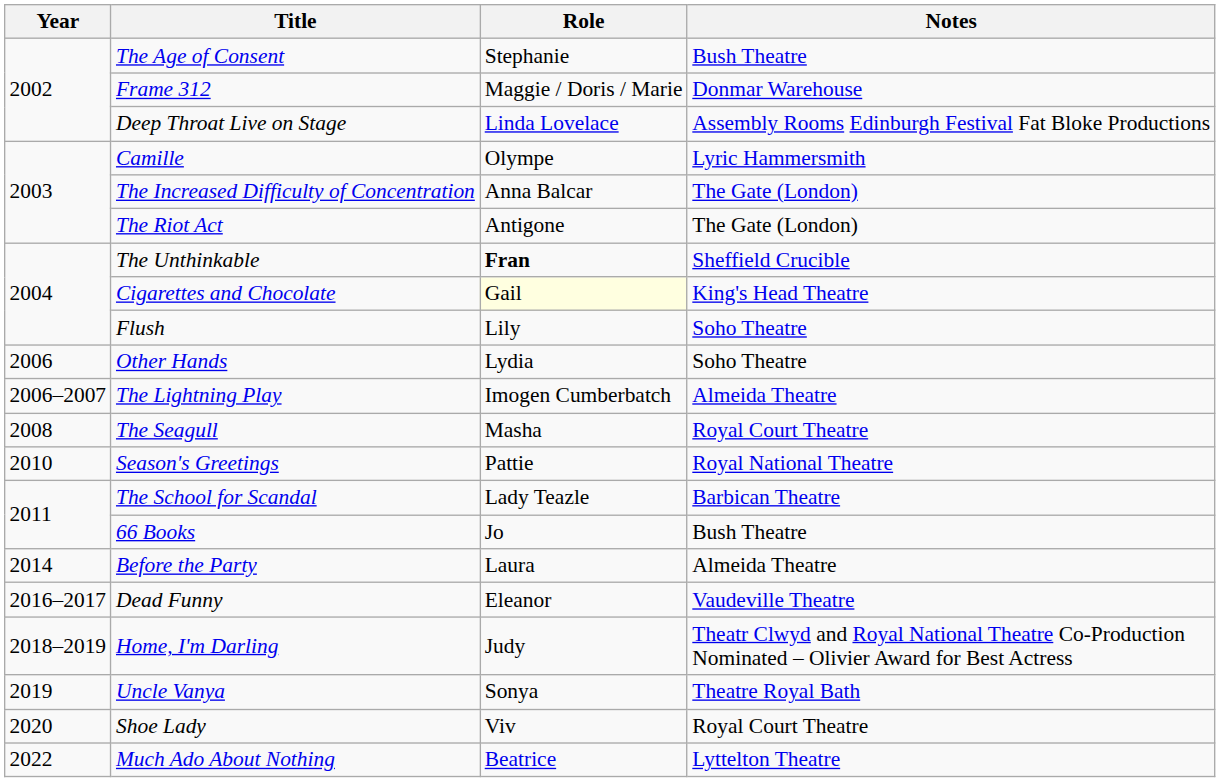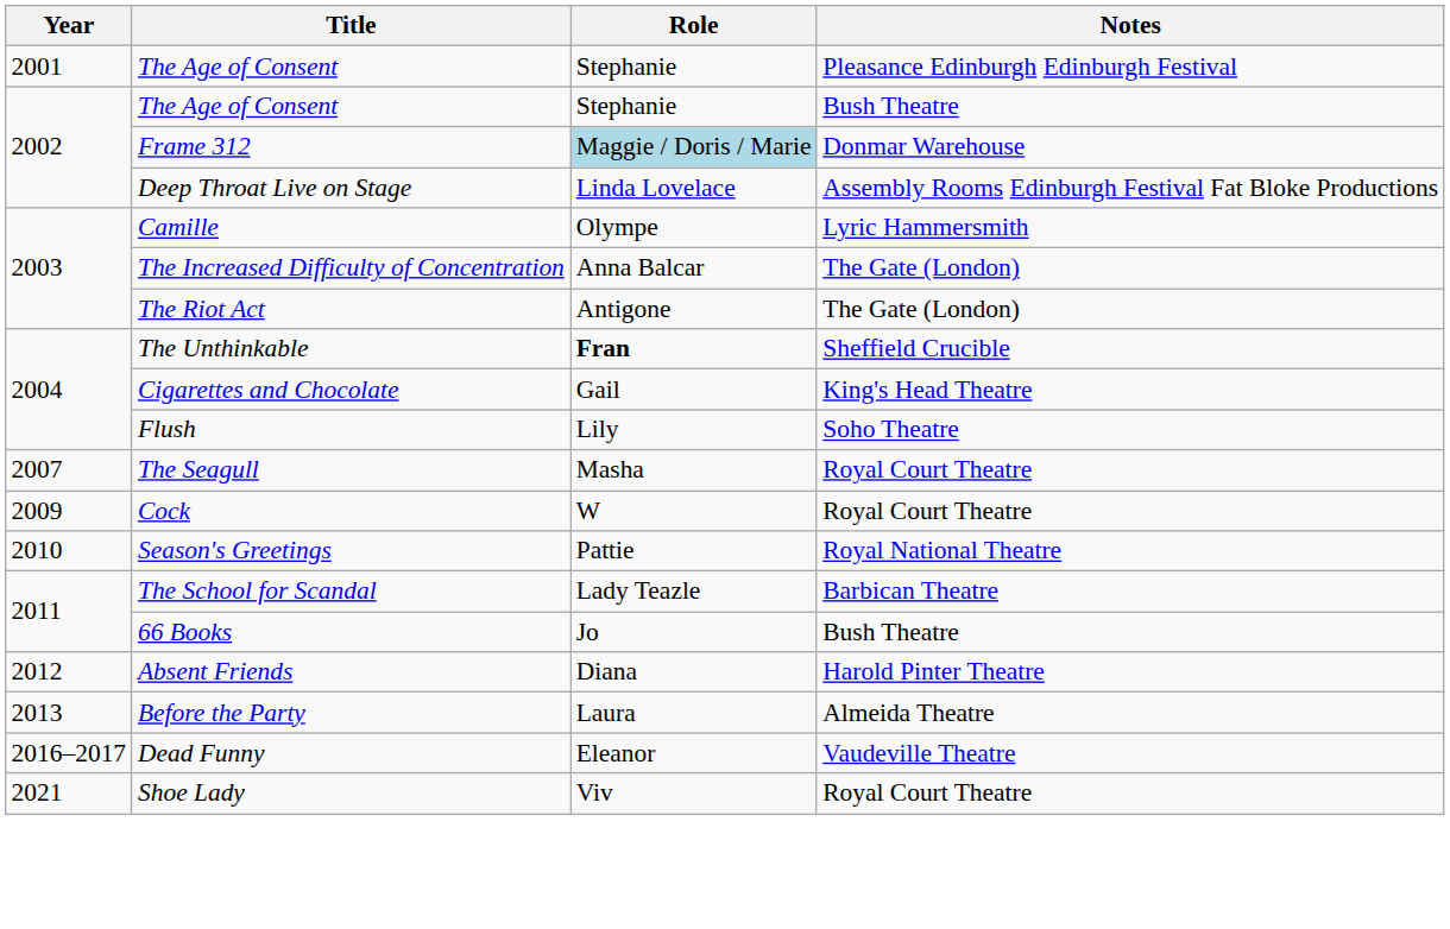+ row: 2001 | The Age of Consent | Stephanie | Pleasance Edinburgh Edinburgh Festival
Frame 312 | Role: no background -> lightblue background
Cigarettes and Chocolate | Role: lightyellow background -> no background
- row: 2006 | Other Hands | Lydia | Soho Theatre
- row: 2006–2007 | The Lightning Play | Imogen Cumberbatch | Almeida Theatre
The Seagull | Year: 2008 -> 2007
+ row: 2009 | Cock | W | Royal Court Theatre
+ row: 2012 | Absent Friends | Diana | Harold Pinter Theatre
Before the Party | Year: 2014 -> 2013
- row: 2018–2019 | Home, I'm Darling | Judy | Theatr Clwyd and Royal National Theatre Co-Production Nominated – Olivier Award for Best Actress
- row: 2019 | Uncle Vanya | Sonya | Theatre Royal Bath
Shoe Lady | Year: 2020 -> 2021
- row: 2022 | Much Ado About Nothing | Beatrice | Lyttelton Theatre
